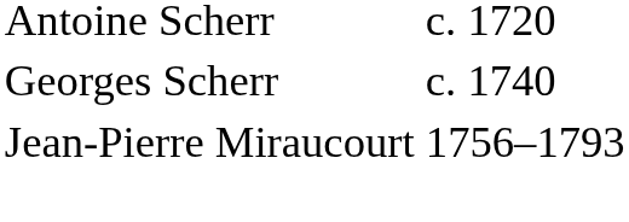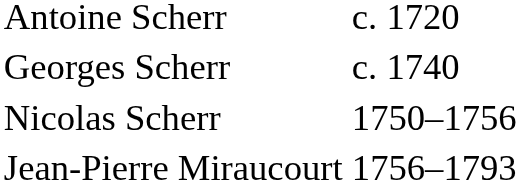+ row: Nicolas Scherr | 1750–1756
